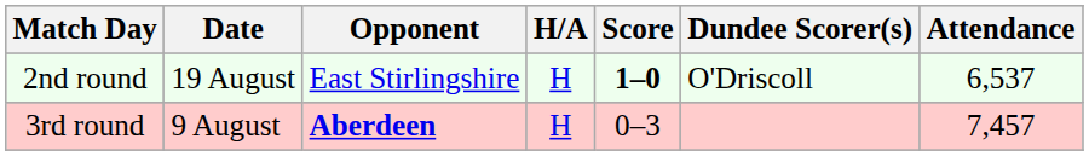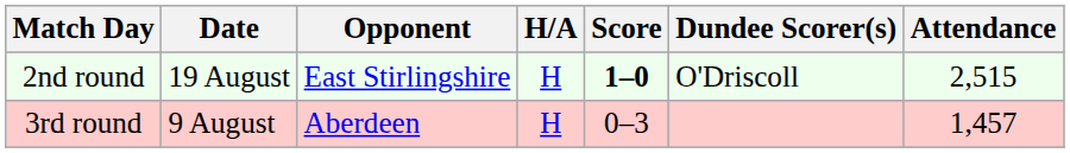2nd round | Attendance: 6,537 -> 2,515
3rd round | Opponent: bold -> normal
3rd round | Attendance: 7,457 -> 1,457
